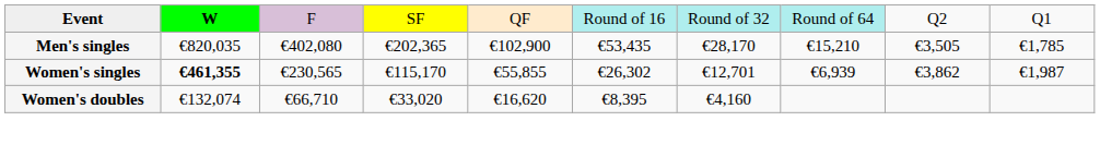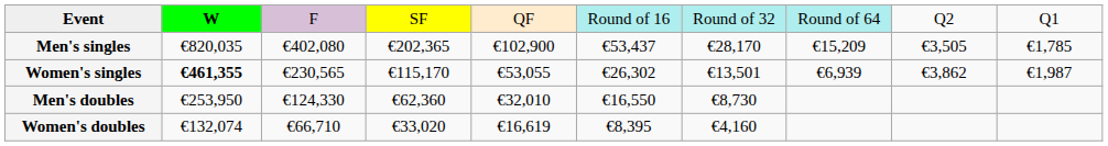Men's singles | column 6: €53,435 -> €53,437
Men's singles | column 8: €15,210 -> €15,209
Women's singles | column 5: €55,855 -> €53,055
Women's singles | column 7: €12,701 -> €13,501
+ row: Men's doubles | €253,950 | €124,330 | €62,360 | €32,010 | €16,550 | €8,730
Women's doubles | column 5: €16,620 -> €16,619
